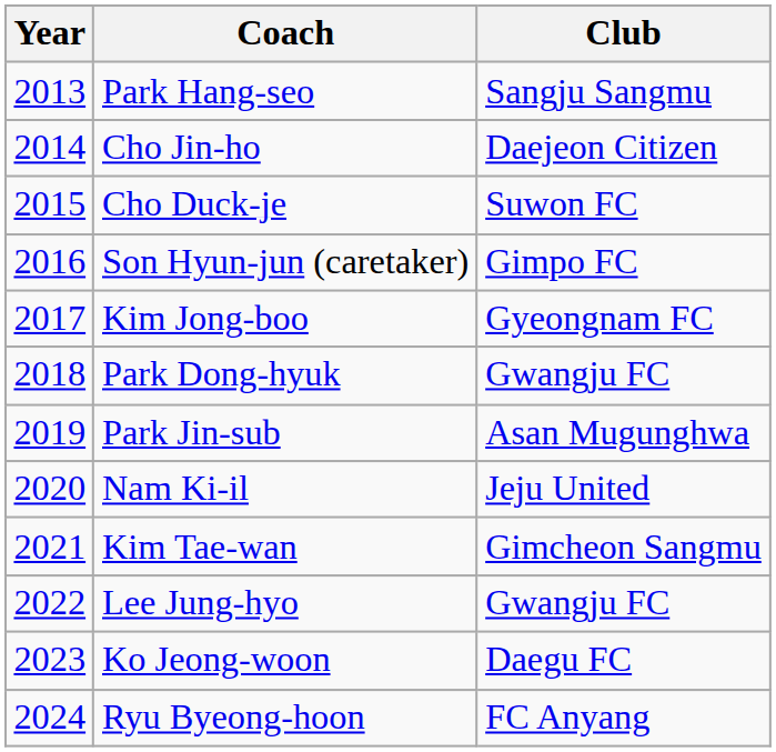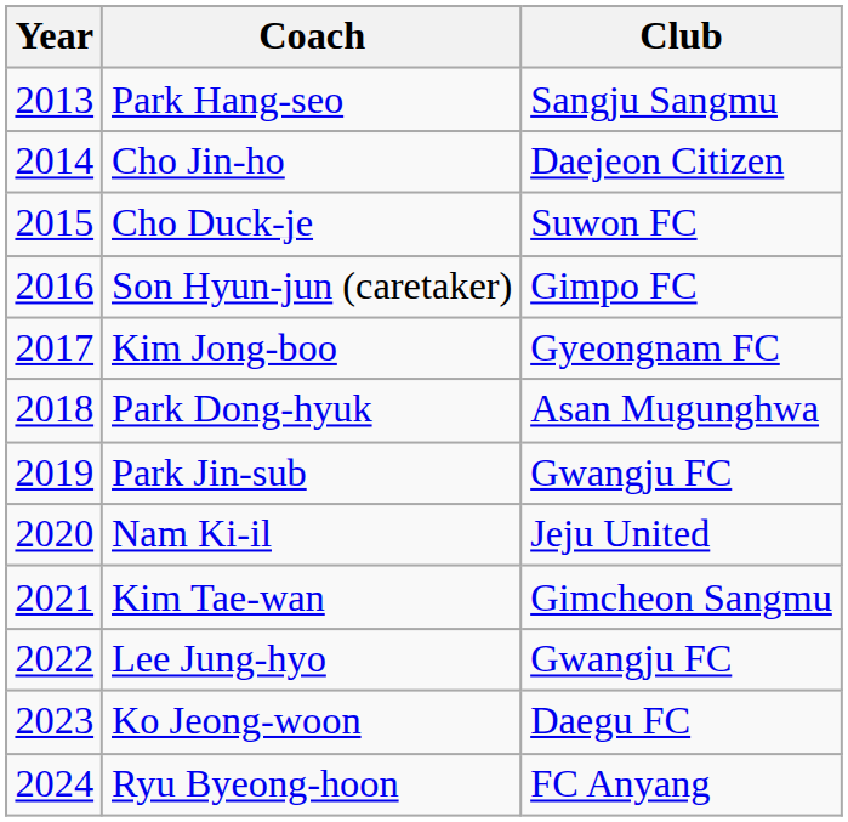Park Dong-hyuk | Club: Gwangju FC -> Asan Mugunghwa
Park Jin-sub | Club: Asan Mugunghwa -> Gwangju FC
